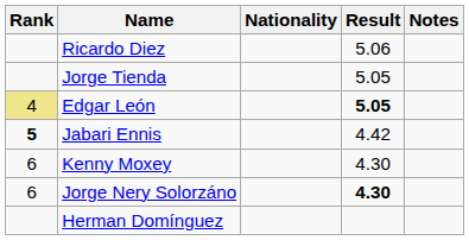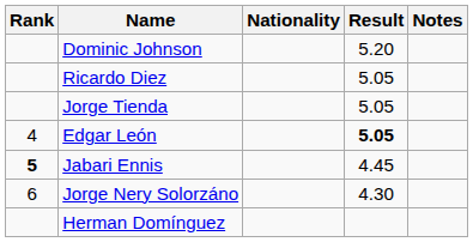+ row: Dominic Johnson | 5.20
Ricardo Diez | Result: 5.06 -> 5.05
Edgar León | Rank: khaki background -> no background
Jabari Ennis | Result: 4.42 -> 4.45
- row: 6 | Kenny Moxey | 4.30
Jorge Nery Solorzáno | Result: bold -> normal
